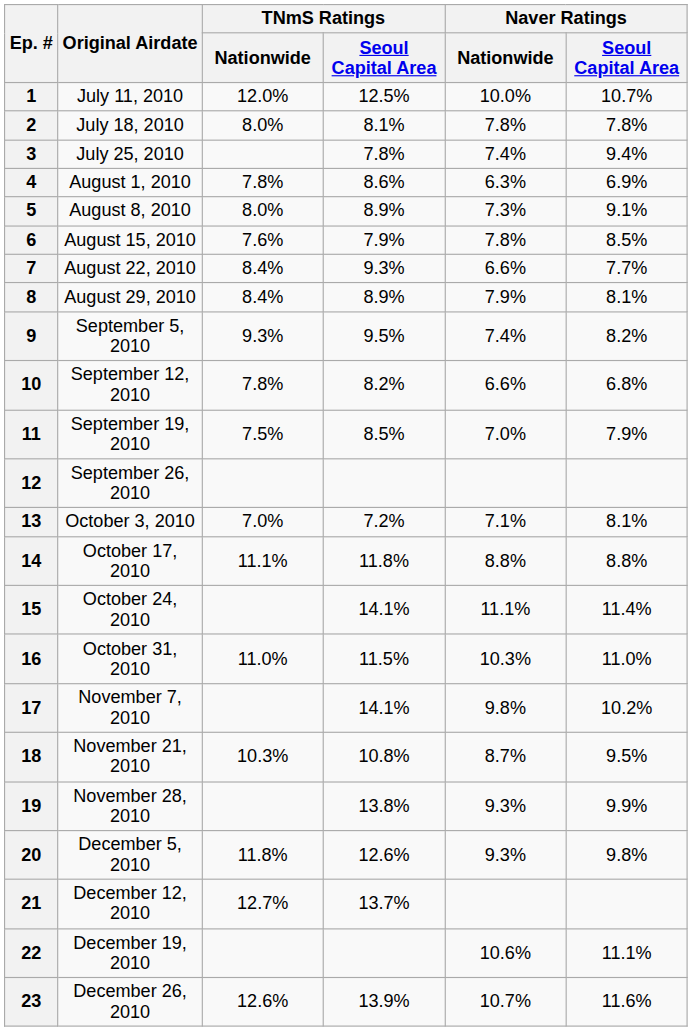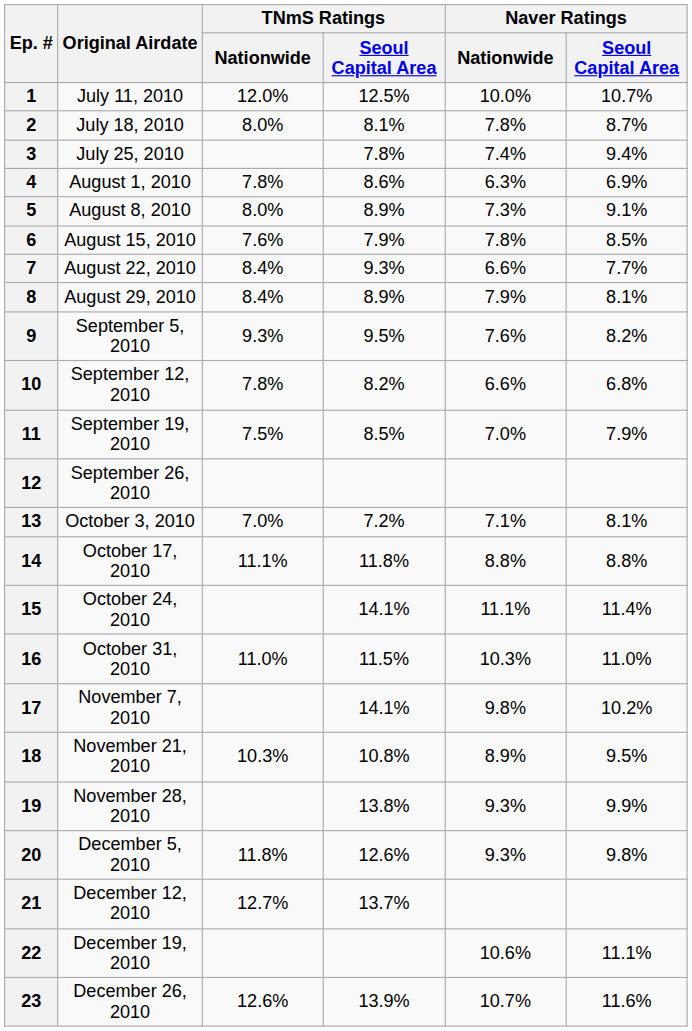2 | Naver Ratings / Seoul Capital Area: 7.8% -> 8.7%
9 | Naver Ratings / Nationwide: 7.4% -> 7.6%
18 | Naver Ratings / Nationwide: 8.7% -> 8.9%
